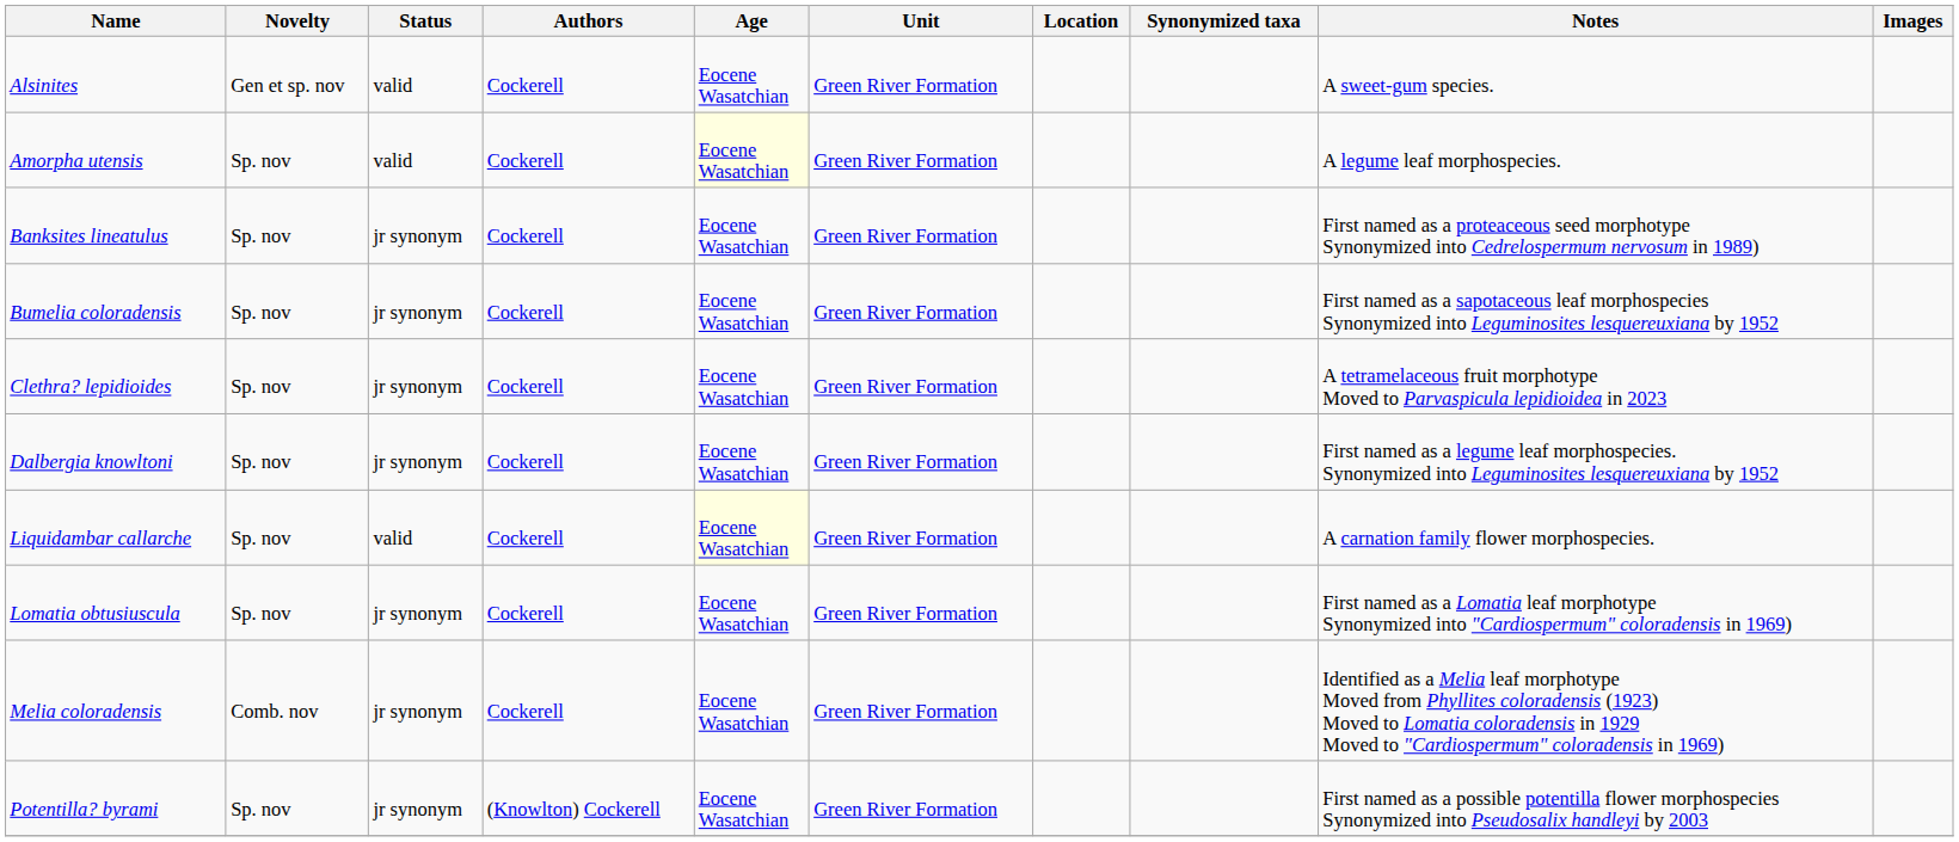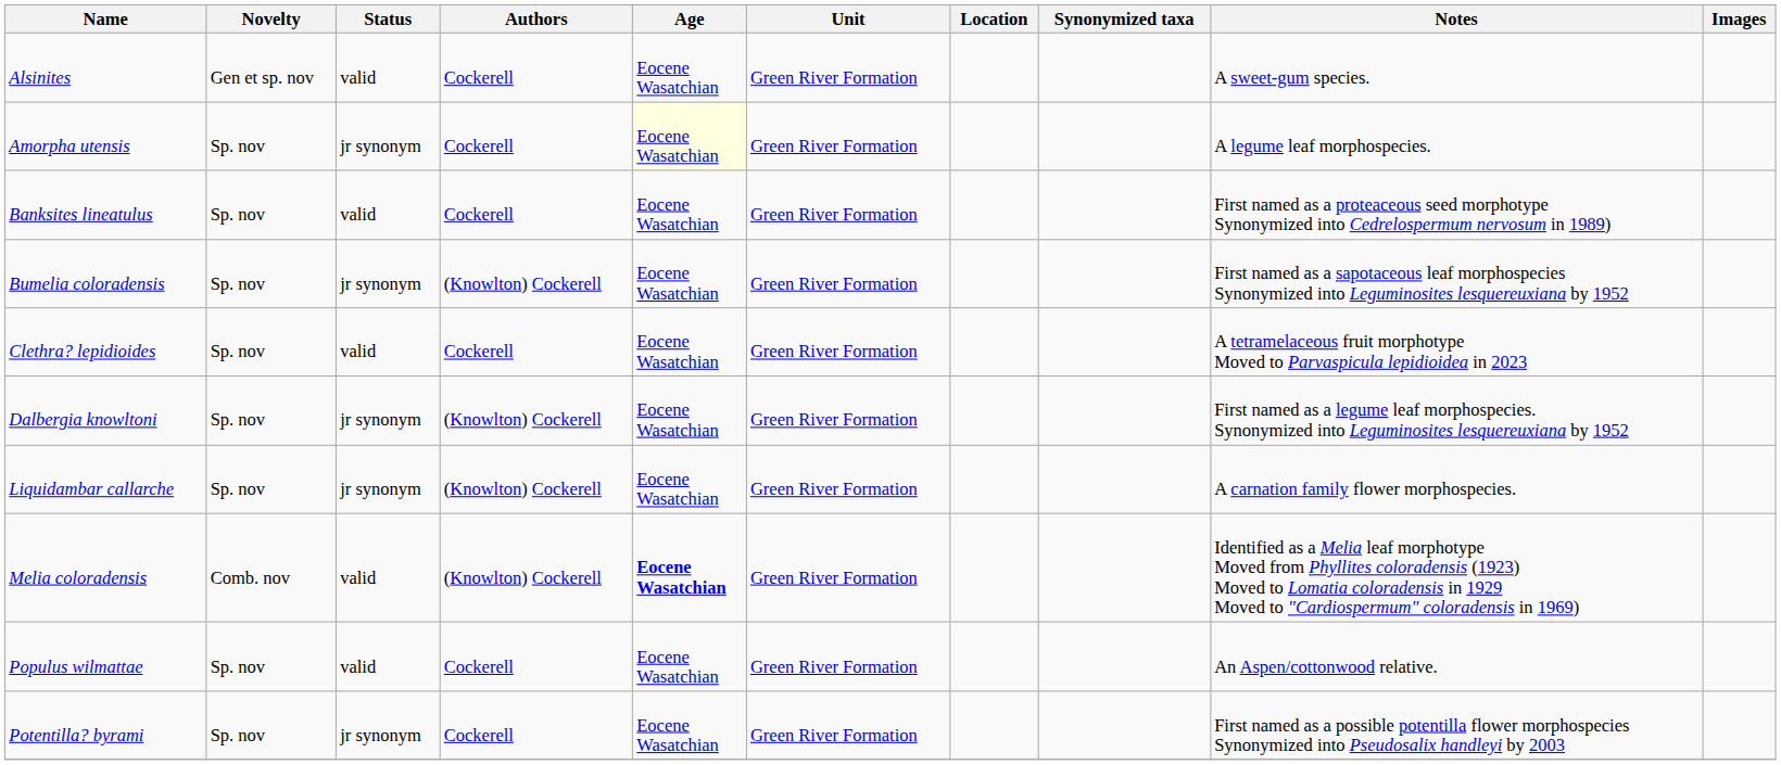Amorpha utensis | Status: valid -> jr synonym
Banksites lineatulus | Status: jr synonym -> valid
Bumelia coloradensis | Authors: Cockerell -> (Knowlton) Cockerell
Clethra? lepidioides | Status: jr synonym -> valid
Dalbergia knowltoni | Authors: Cockerell -> (Knowlton) Cockerell
Liquidambar callarche | Status: valid -> jr synonym
Liquidambar callarche | Authors: Cockerell -> (Knowlton) Cockerell
Liquidambar callarche | Age: lightyellow background -> no background
- row: Lomatia obtusiuscula | Sp. nov | jr synonym | Cockerell | Eocene Wasatchian | Green River Formation | First named as a Lomatia leaf morphotype Synonymized into "Cardiospermum" coloradensis in 1969)
Melia coloradensis | Status: jr synonym -> valid
Melia coloradensis | Authors: Cockerell -> (Knowlton) Cockerell
Melia coloradensis | Age: normal -> bold
+ row: Populus wilmattae | Sp. nov | valid | Cockerell | Eocene Wasatchian | Green River Formation | An Aspen/cottonwood relative.
Potentilla? byrami | Authors: (Knowlton) Cockerell -> Cockerell
